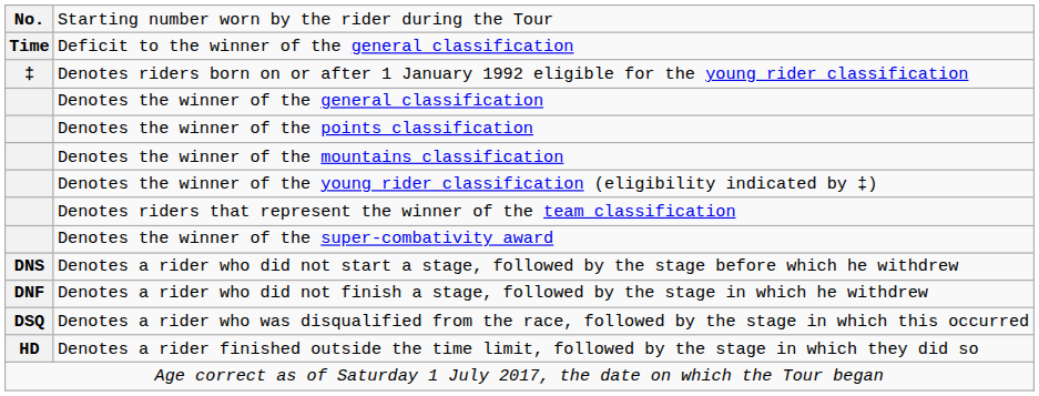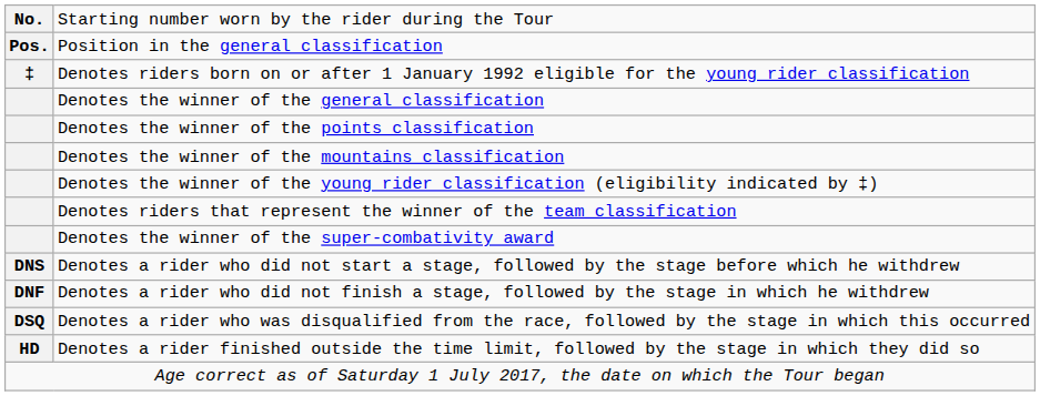+ row: Pos. | Position in the general classification
- row: Time | Deficit to the winner of the general classification
